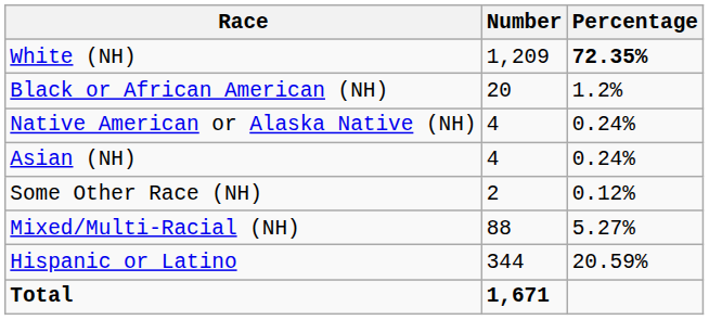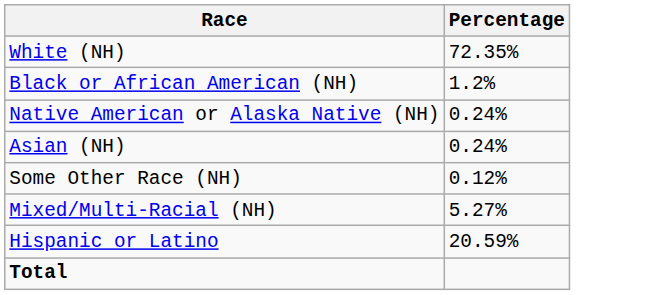- column: Number | 1,209 | 20 | 4 | 4 | 2 | 88 | 344 | 1,671
White (NH) | Percentage: bold -> normal
